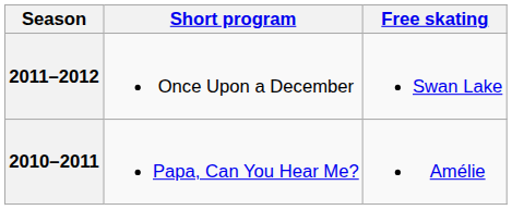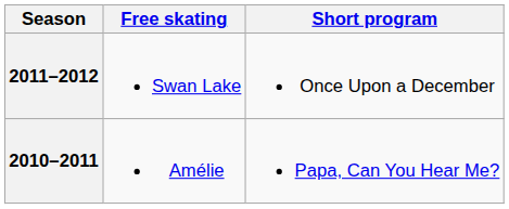columns swapped: Short program <-> Free skating
